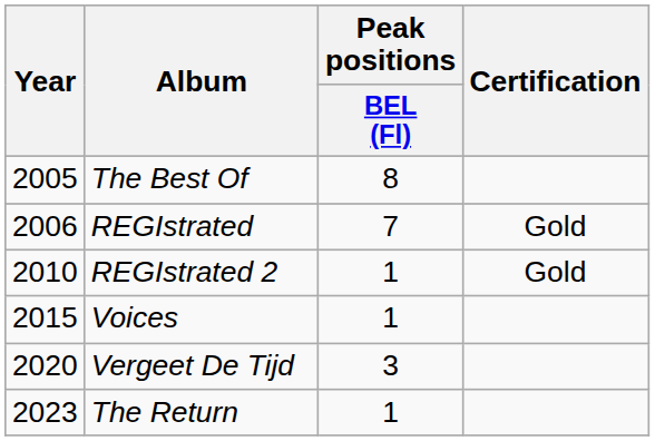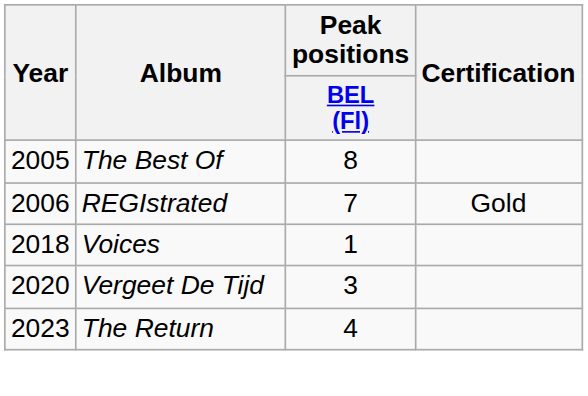- row: 2010 | REGIstrated 2 | 1 | Gold
Voices | Year: 2015 -> 2018
The Return | Peak positions / BEL (Fl): 1 -> 4
